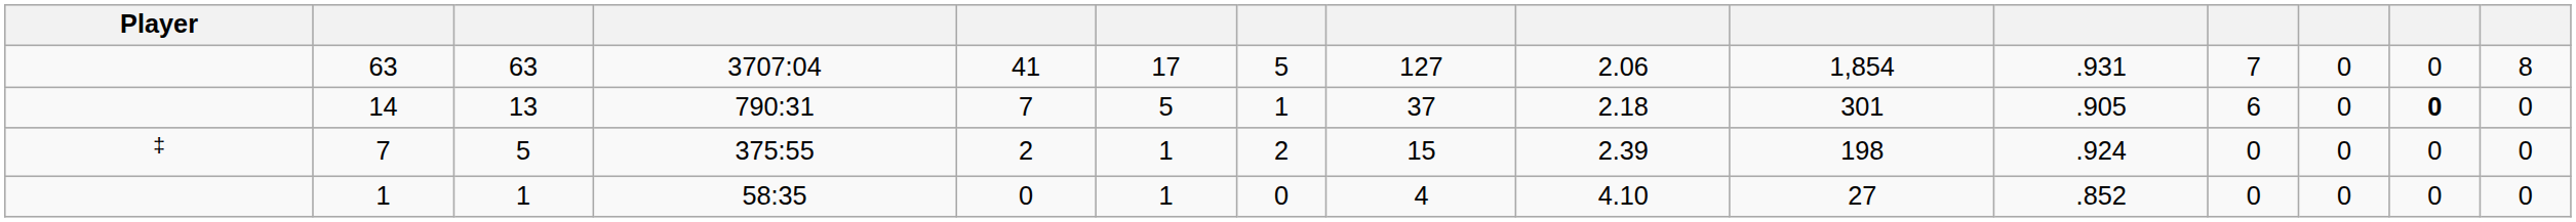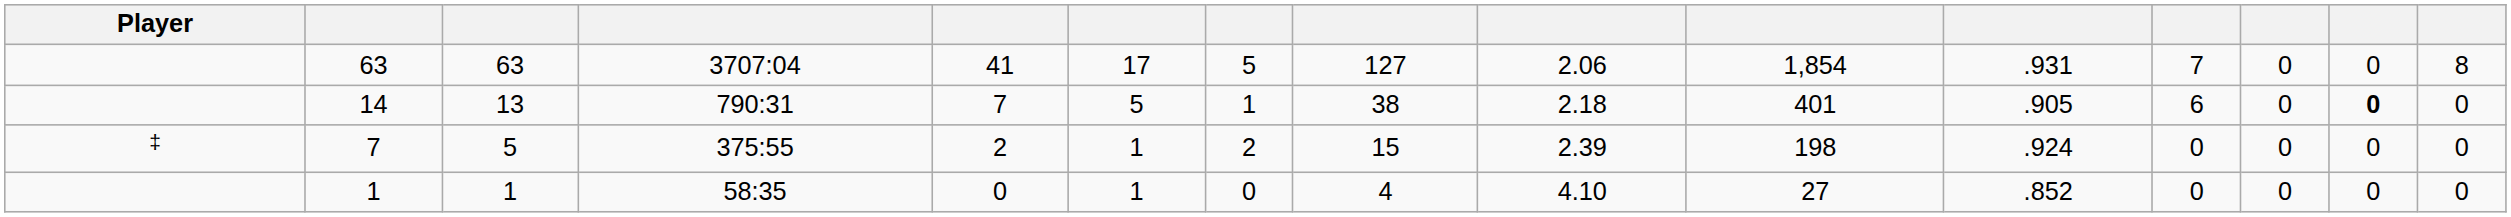14 | column 8: 37 -> 38
14 | column 10: 301 -> 401
